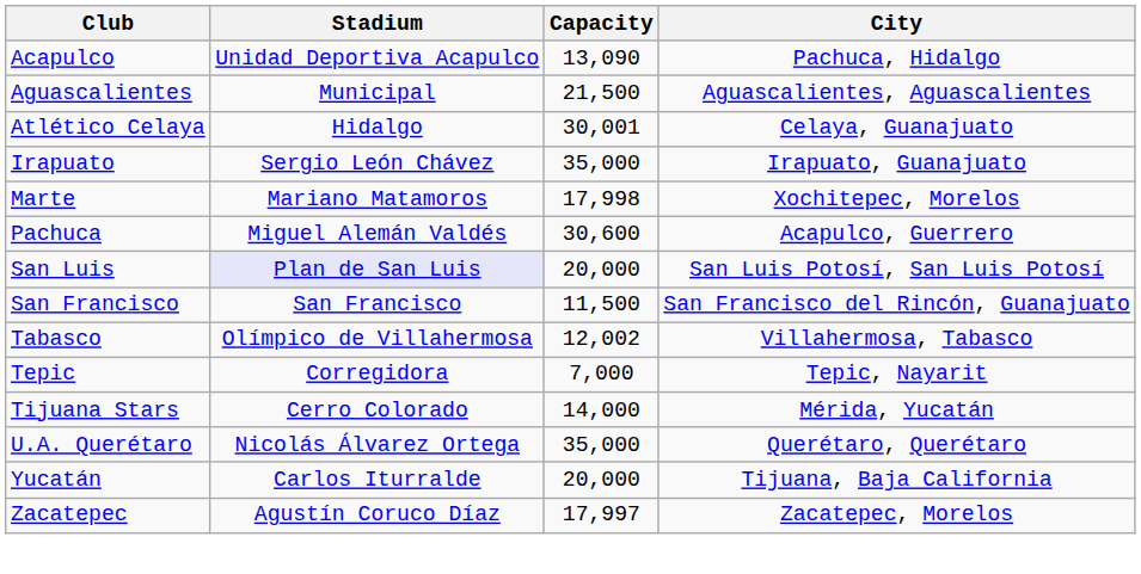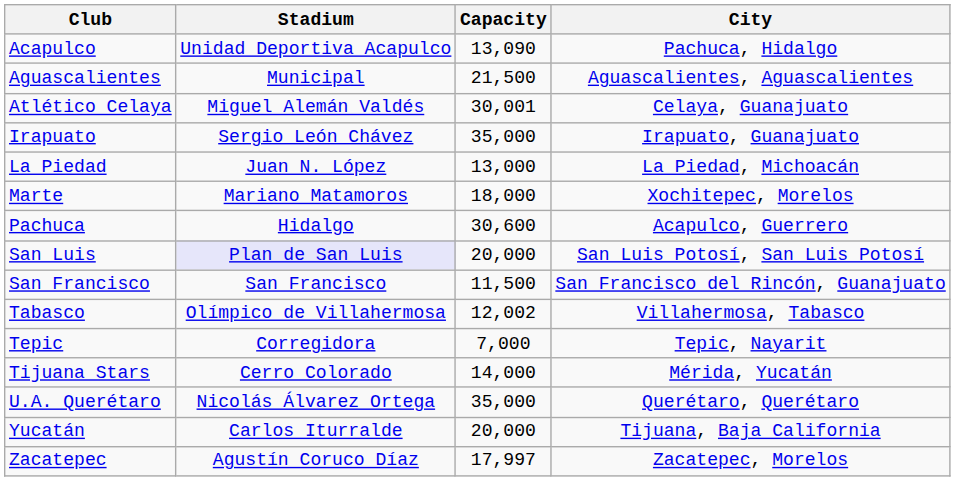Atlético Celaya | Stadium: Hidalgo -> Miguel Alemán Valdés
+ row: La Piedad | Juan N. López | 13,000 | La Piedad, Michoacán
Marte | Capacity: 17,998 -> 18,000
Pachuca | Stadium: Miguel Alemán Valdés -> Hidalgo
